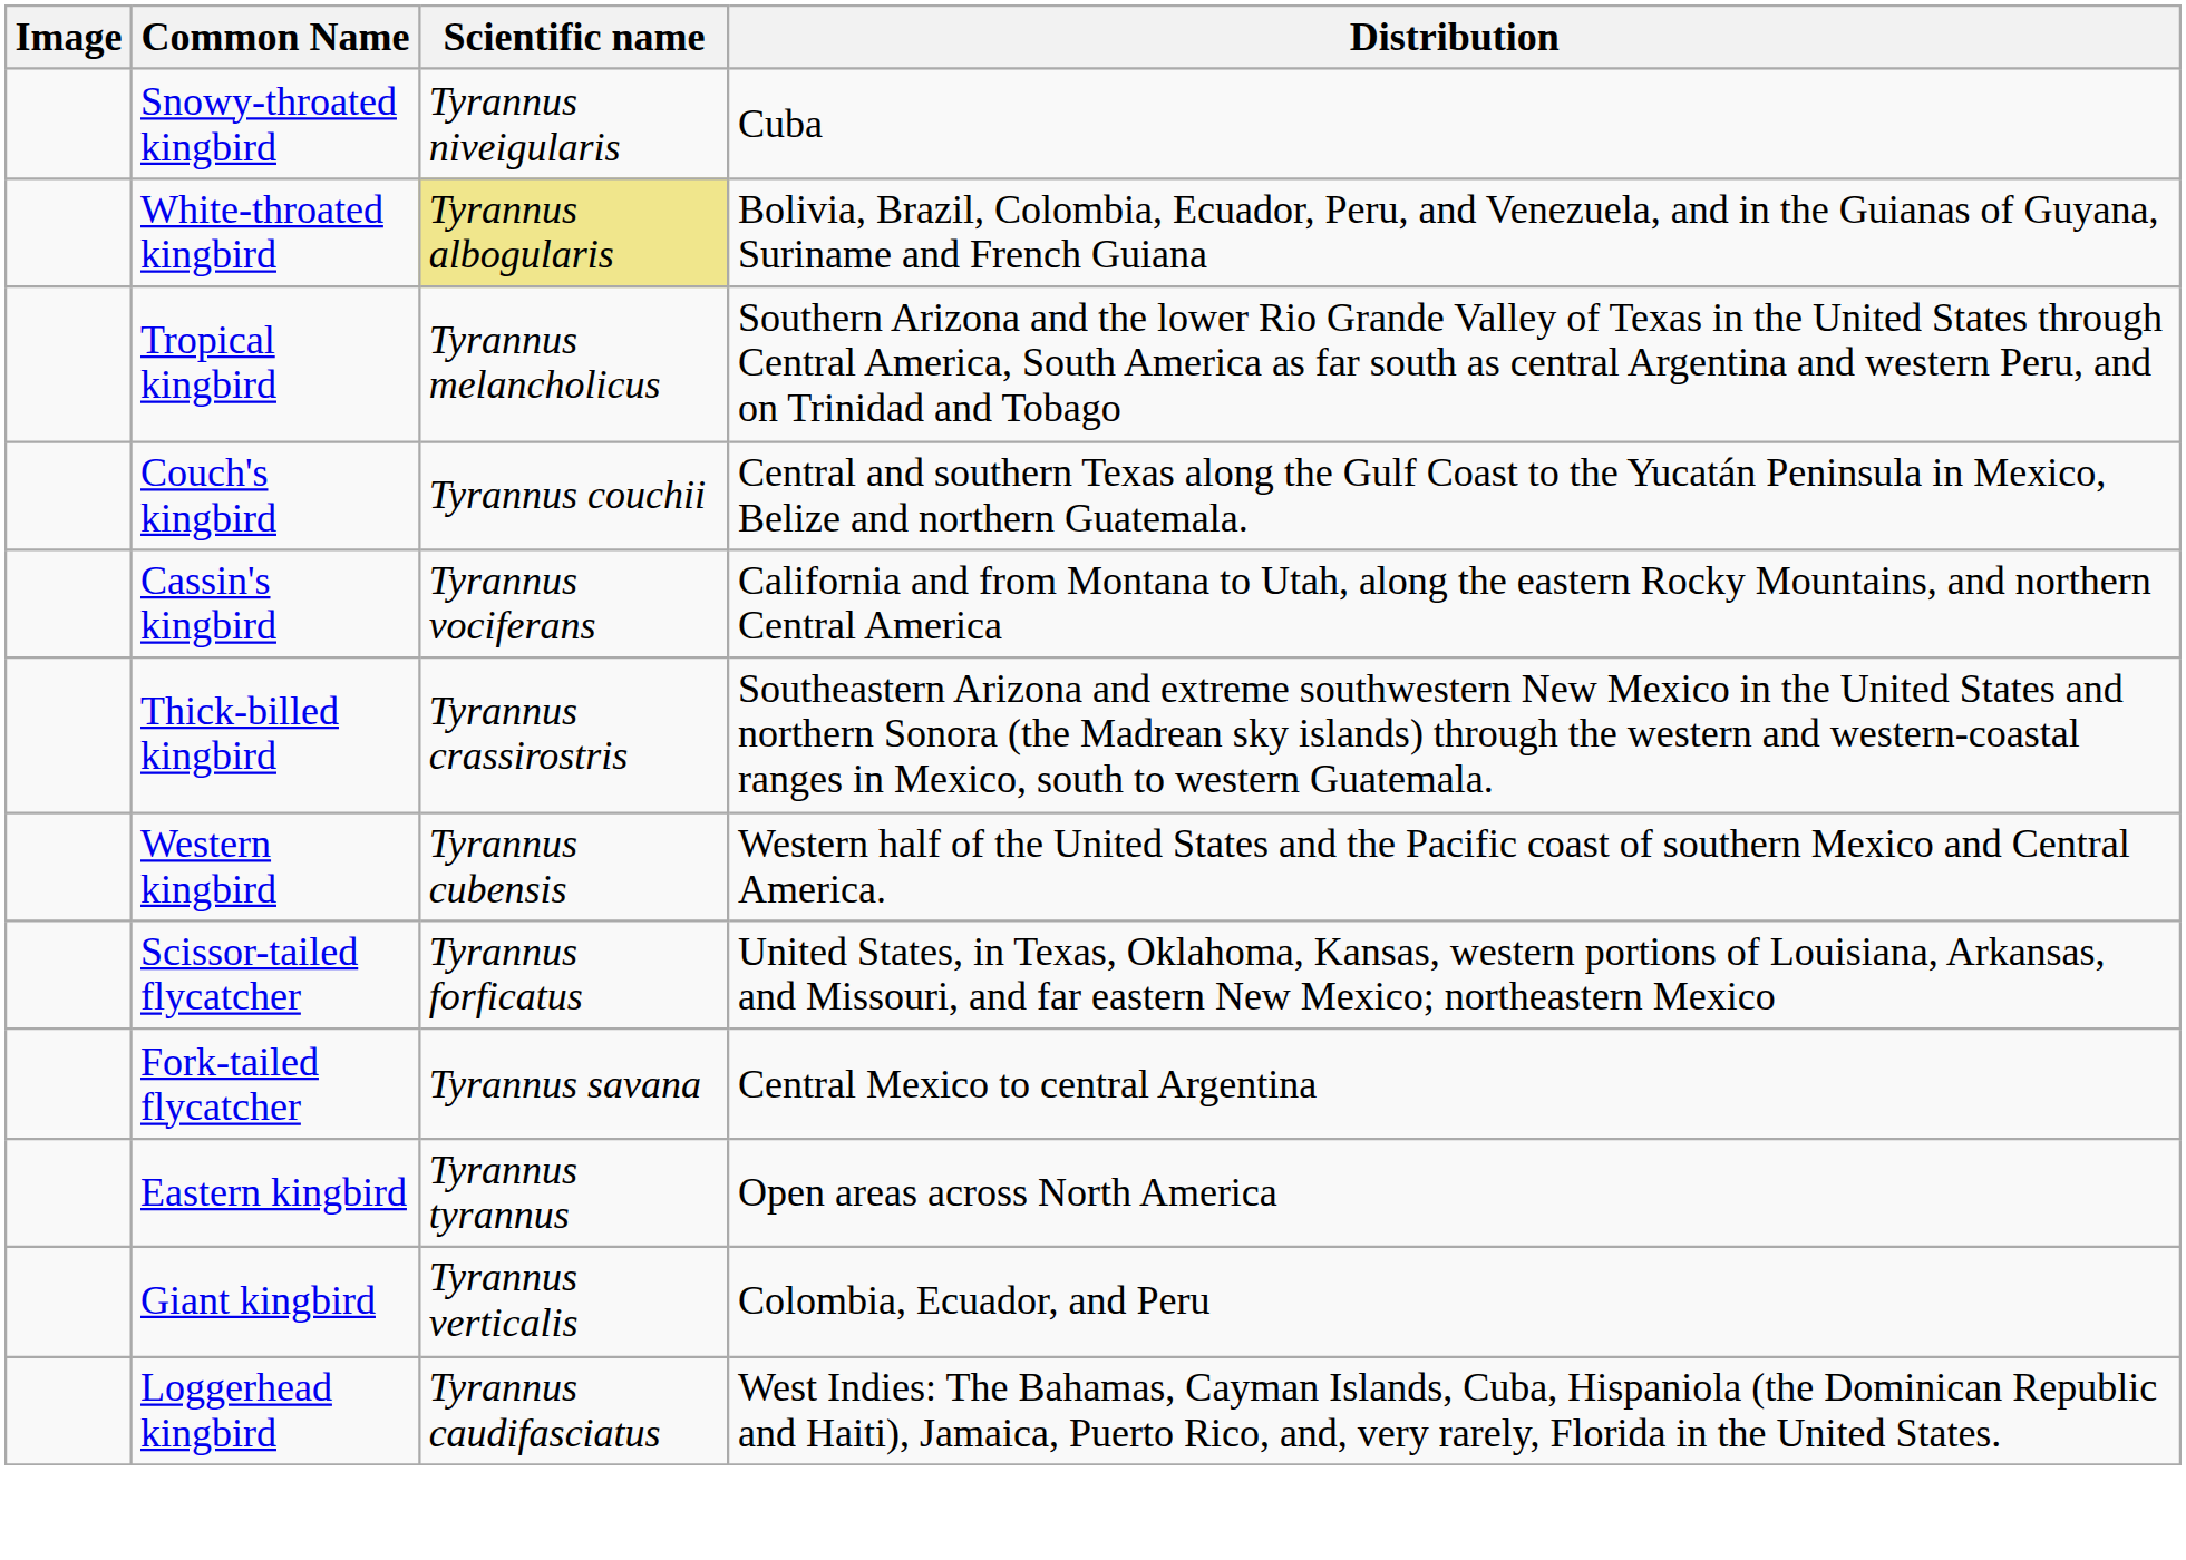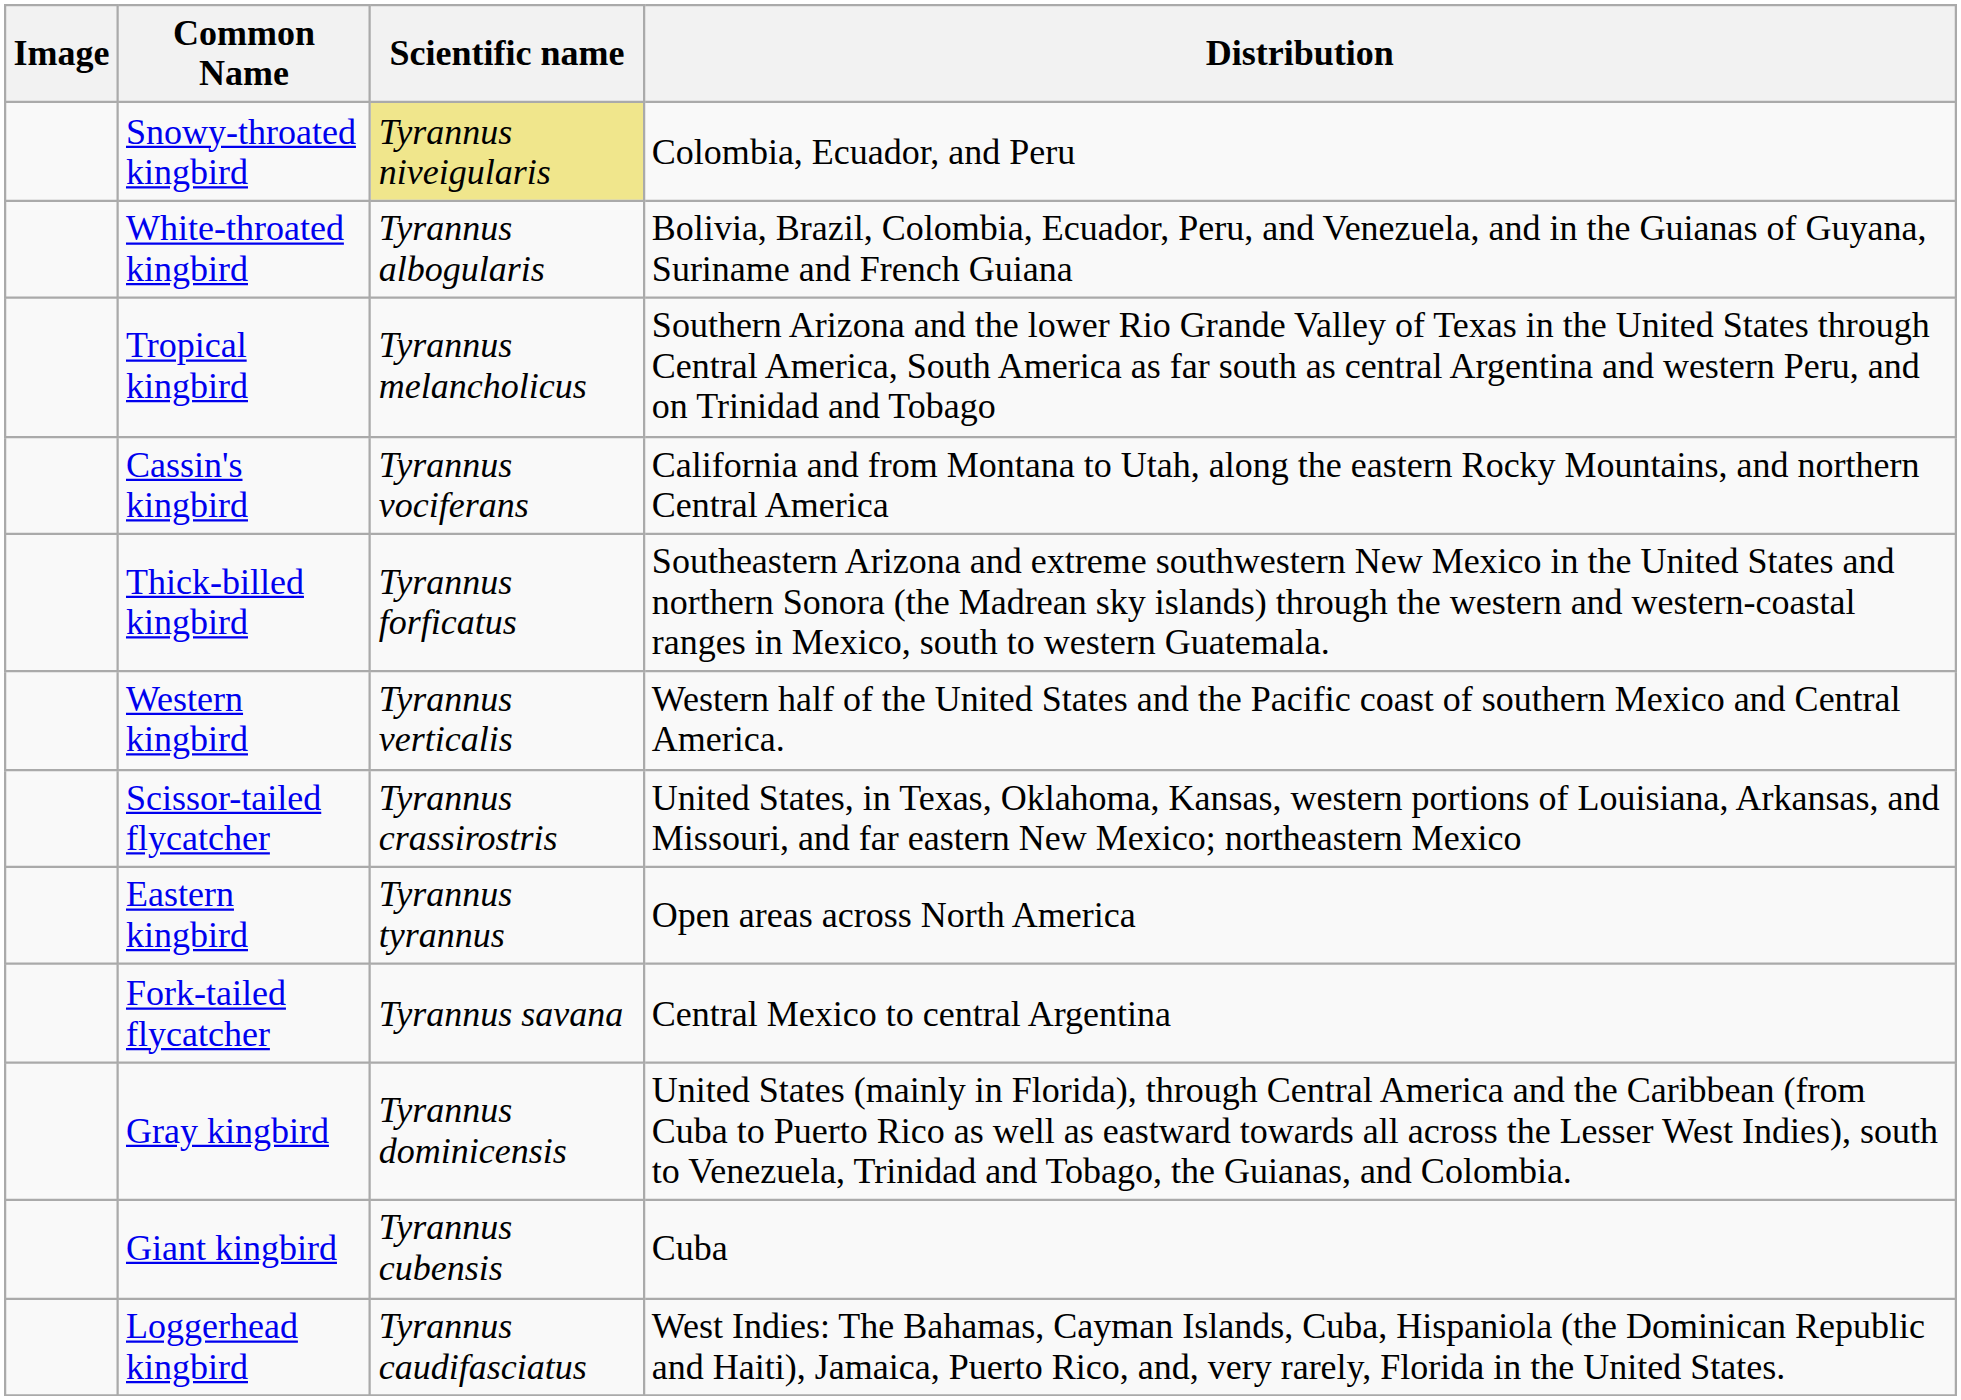Snowy-throated kingbird | Scientific name: no background -> khaki background
Snowy-throated kingbird | Distribution: Cuba -> Colombia, Ecuador, and Peru
White-throated kingbird | Scientific name: khaki background -> no background
- row: Couch's kingbird | Tyrannus couchii | Central and southern Texas along the Gulf Coast to the Yucatán Peninsula in Mexico, Belize and northern Guatemala.
Thick-billed kingbird | Scientific name: Tyrannus crassirostris -> Tyrannus forficatus
Western kingbird | Scientific name: Tyrannus cubensis -> Tyrannus verticalis
Scissor-tailed flycatcher | Scientific name: Tyrannus forficatus -> Tyrannus crassirostris
rows swapped: Fork-tailed flycatcher <-> Eastern kingbird
+ row: Gray kingbird | Tyrannus dominicensis | United States (mainly in Florida), through Central America and the Caribbean (from Cuba to Puerto Rico as well as eastward towards all across the Lesser West Indies), south to Venezuela, Trinidad and Tobago, the Guianas, and Colombia.
Giant kingbird | Scientific name: Tyrannus verticalis -> Tyrannus cubensis
Giant kingbird | Distribution: Colombia, Ecuador, and Peru -> Cuba
